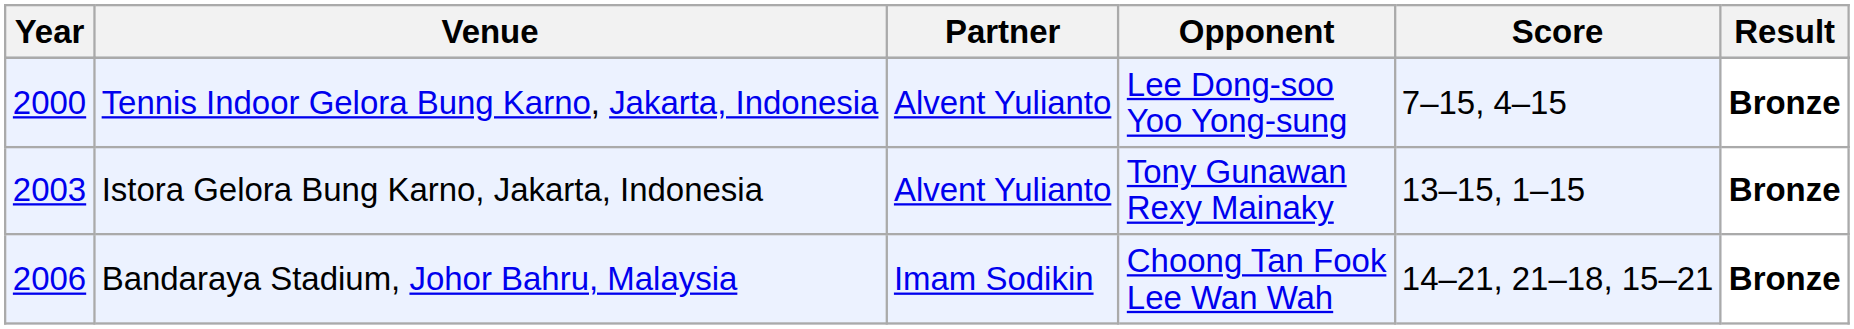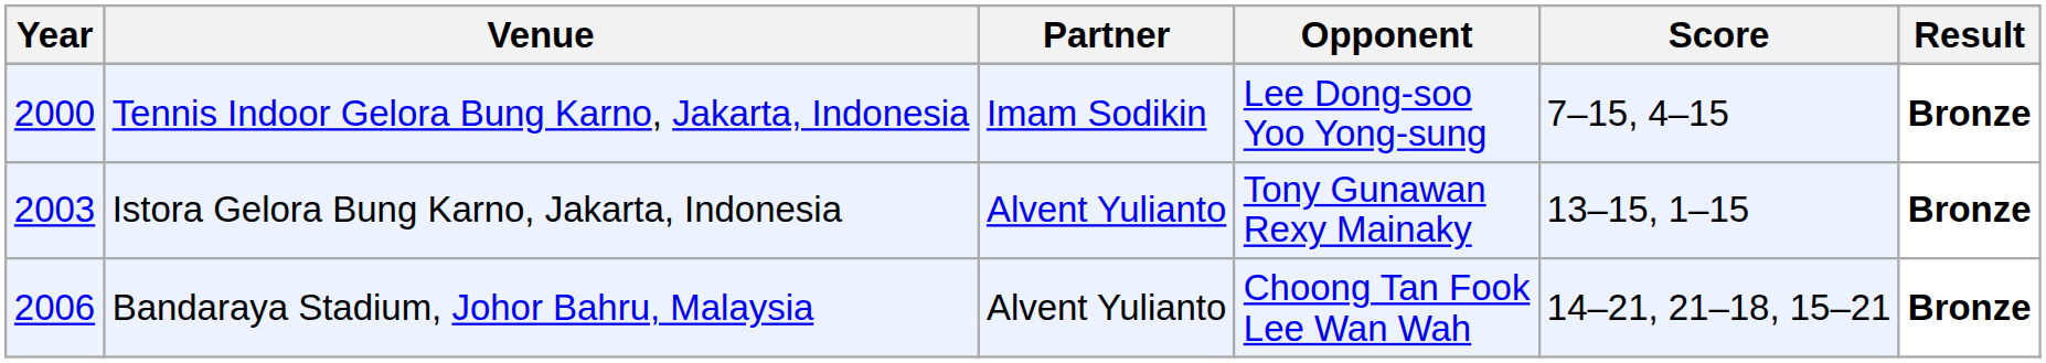Tennis Indoor Gelora Bung Karno, Jakarta, Indonesia | Partner: Alvent Yulianto -> Imam Sodikin
Bandaraya Stadium, Johor Bahru, Malaysia | Partner: Imam Sodikin -> Alvent Yulianto
